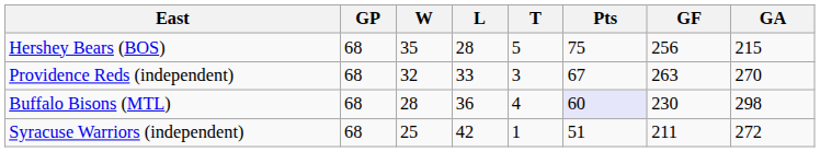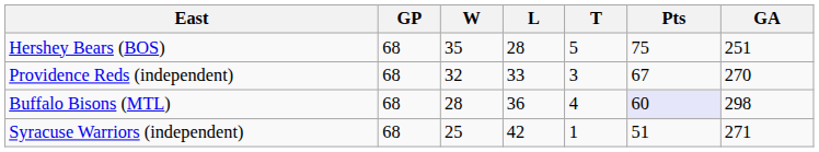- column: GF | 256 | 263 | 230 | 211
Hershey Bears (BOS) | GA: 215 -> 251
Syracuse Warriors (independent) | GA: 272 -> 271
